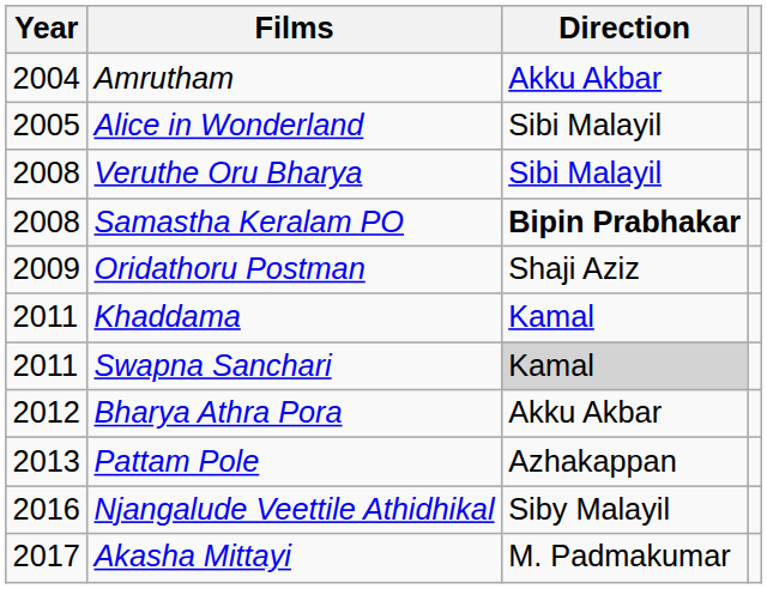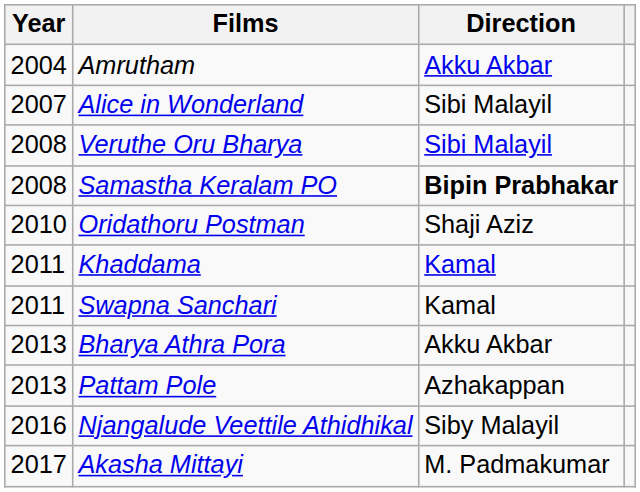Alice in Wonderland | Year: 2005 -> 2007
Oridathoru Postman | Year: 2009 -> 2010
Swapna Sanchari | Direction: lightgrey background -> no background
Bharya Athra Pora | Year: 2012 -> 2013
